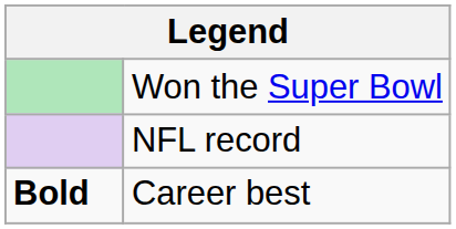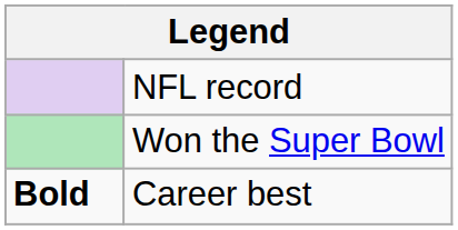rows swapped: Won the Super Bowl <-> NFL record
